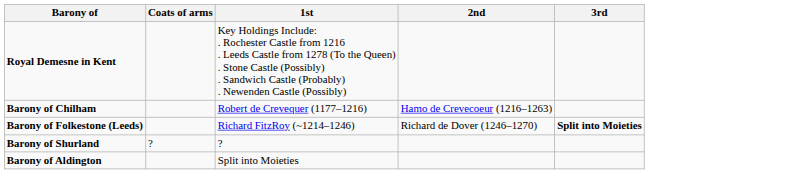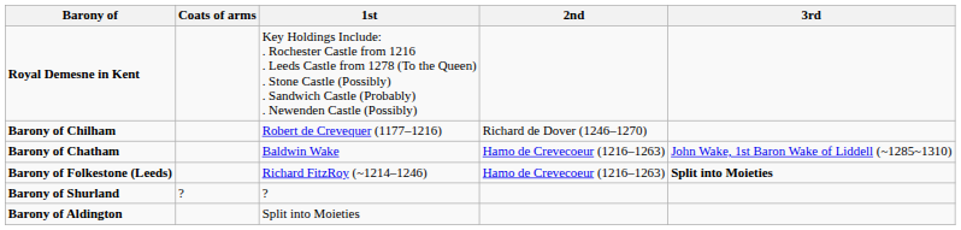Barony of Chilham | 2nd: Hamo de Crevecoeur (1216–1263) -> Richard de Dover (1246–1270)
+ row: Barony of Chatham | Baldwin Wake | Hamo de Crevecoeur (1216–1263) | John Wake, 1st Baron Wake of Liddell (~1285~1310)
Barony of Folkestone (Leeds) | 2nd: Richard de Dover (1246–1270) -> Hamo de Crevecoeur (1216–1263)
